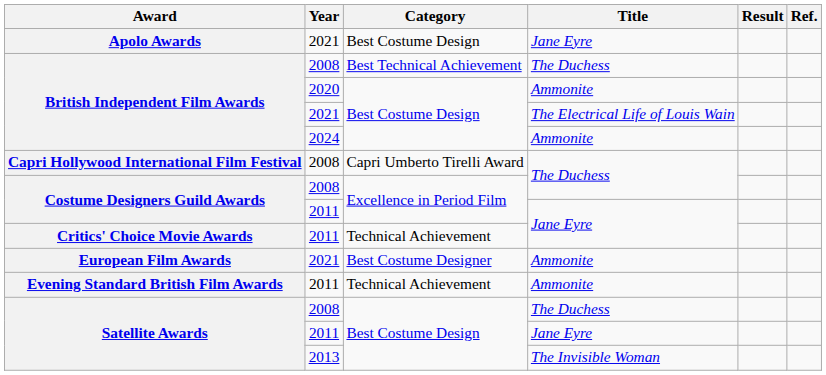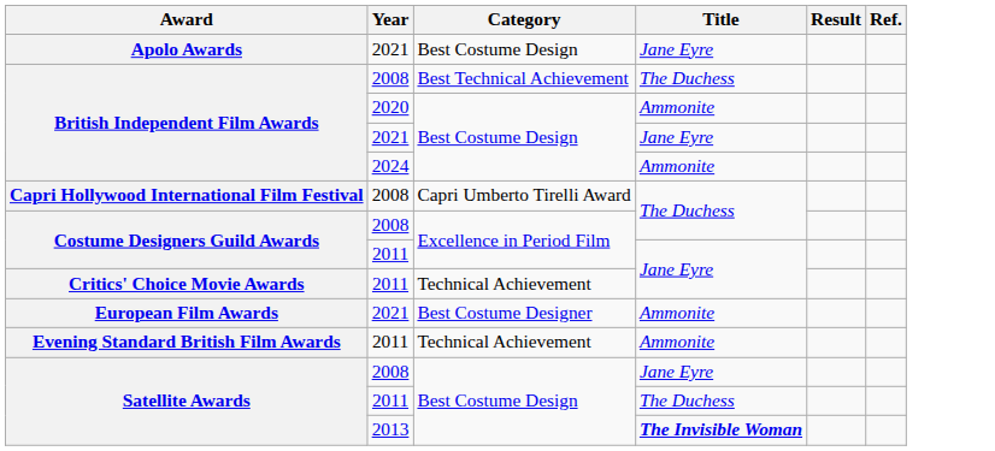British Independent Film Awards / 2021 | Title: The Electrical Life of Louis Wain -> Jane Eyre
Satellite Awards / 2008 | Title: The Duchess -> Jane Eyre
Satellite Awards / 2011 | Title: Jane Eyre -> The Duchess
Satellite Awards / 2013 | Title: normal -> bold
